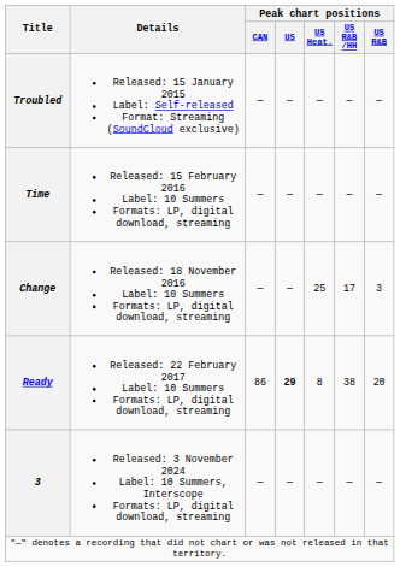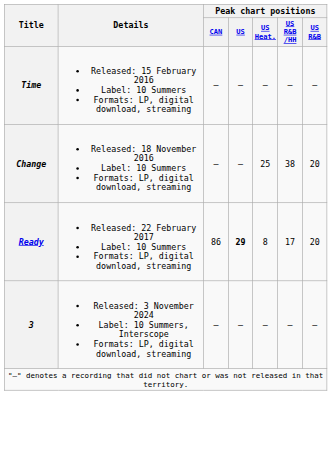- row: Troubled | Released: 15 January 2015 Label: Self-released Format: Streaming (SoundCloud exclusive) | — | — | — | — | —
Change | Peak chart positions / US R&B /HH: 17 -> 38
Change | Peak chart positions / US R&B: 3 -> 20
Ready | Peak chart positions / US R&B /HH: 38 -> 17
